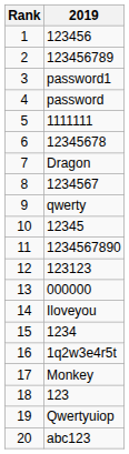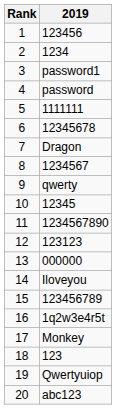2 | 2019: 123456789 -> 1234
15 | 2019: 1234 -> 123456789
